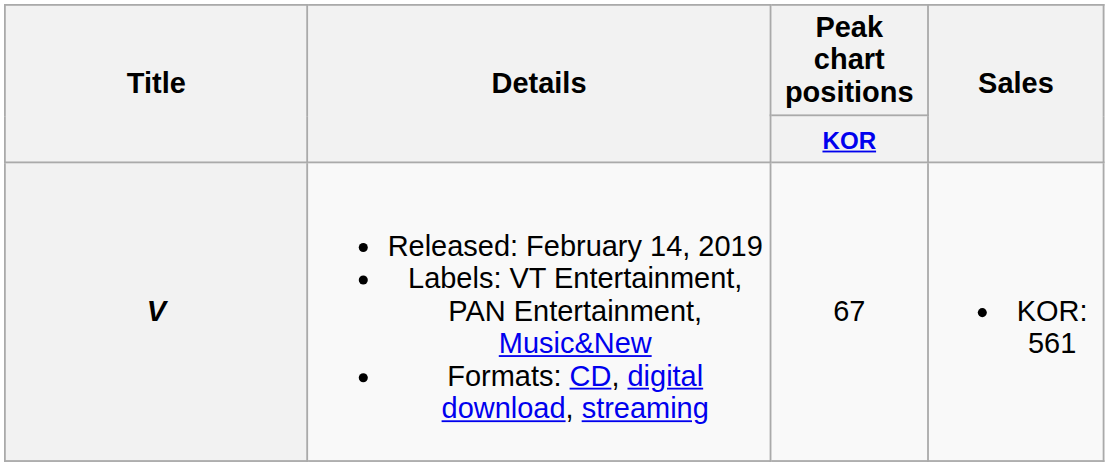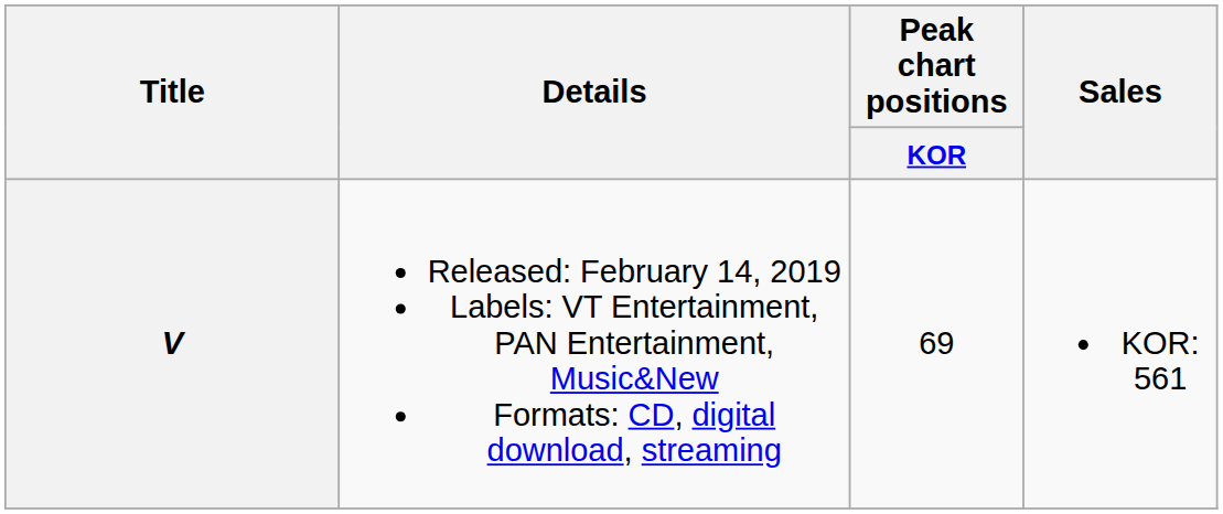V | Peak chart positions / KOR: 67 -> 69
